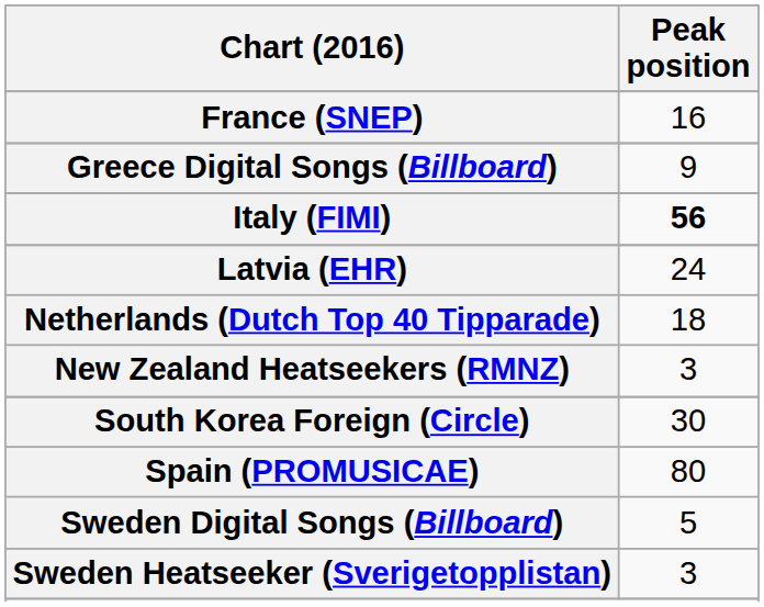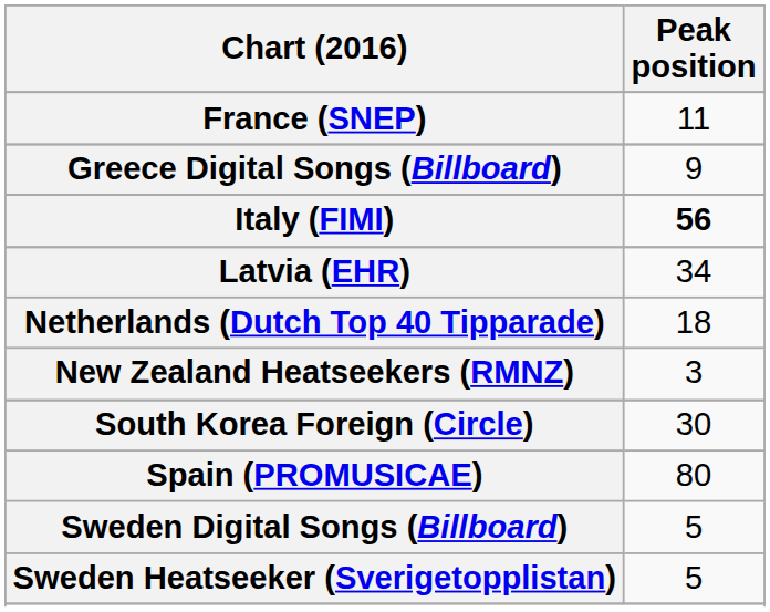France (SNEP) | Peak position: 16 -> 11
Latvia (EHR) | Peak position: 24 -> 34
Sweden Heatseeker (Sverigetopplistan) | Peak position: 3 -> 5
